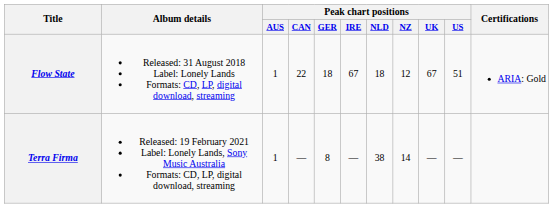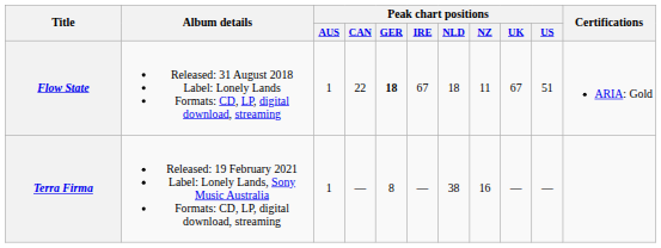Flow State | Peak chart positions / GER: normal -> bold
Flow State | Peak chart positions / NZ: 12 -> 11
Terra Firma | Peak chart positions / NZ: 14 -> 16
